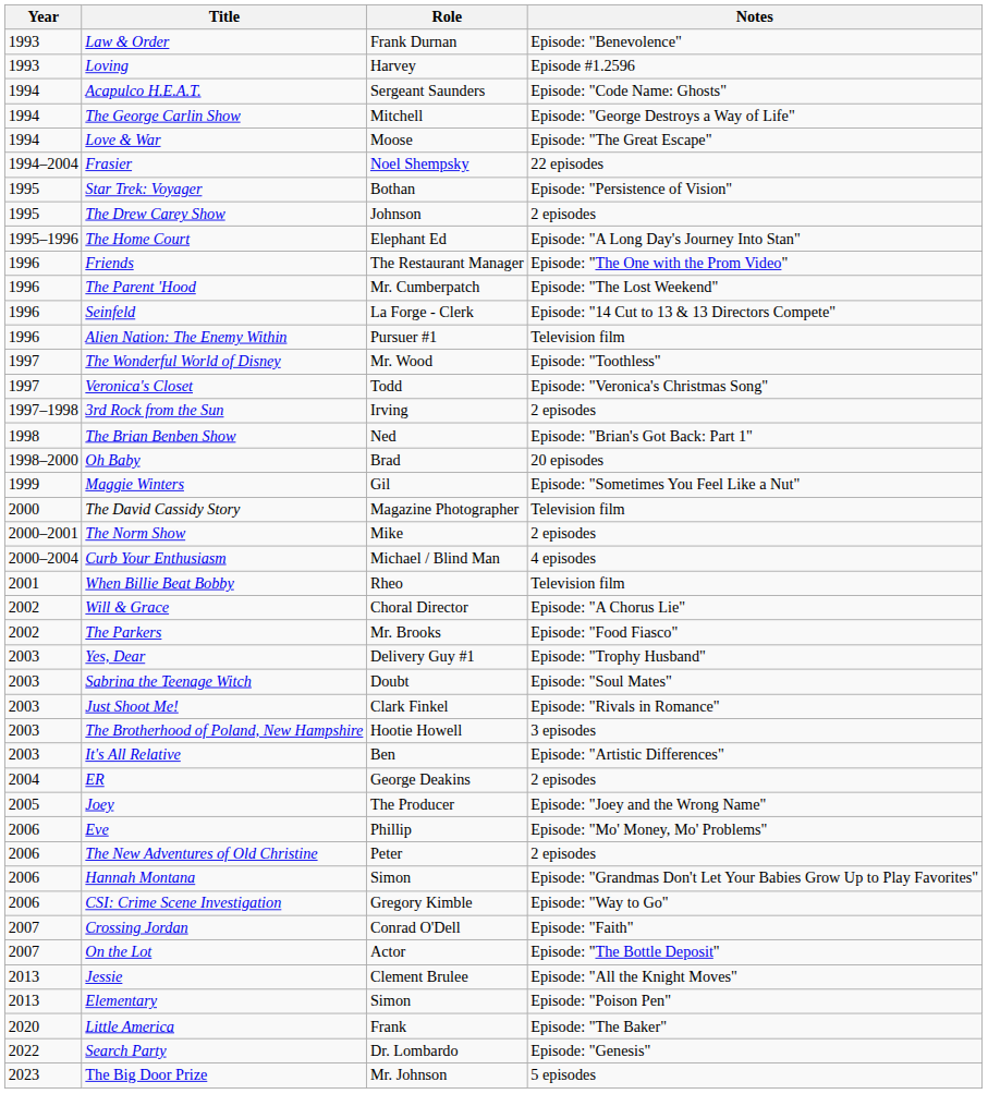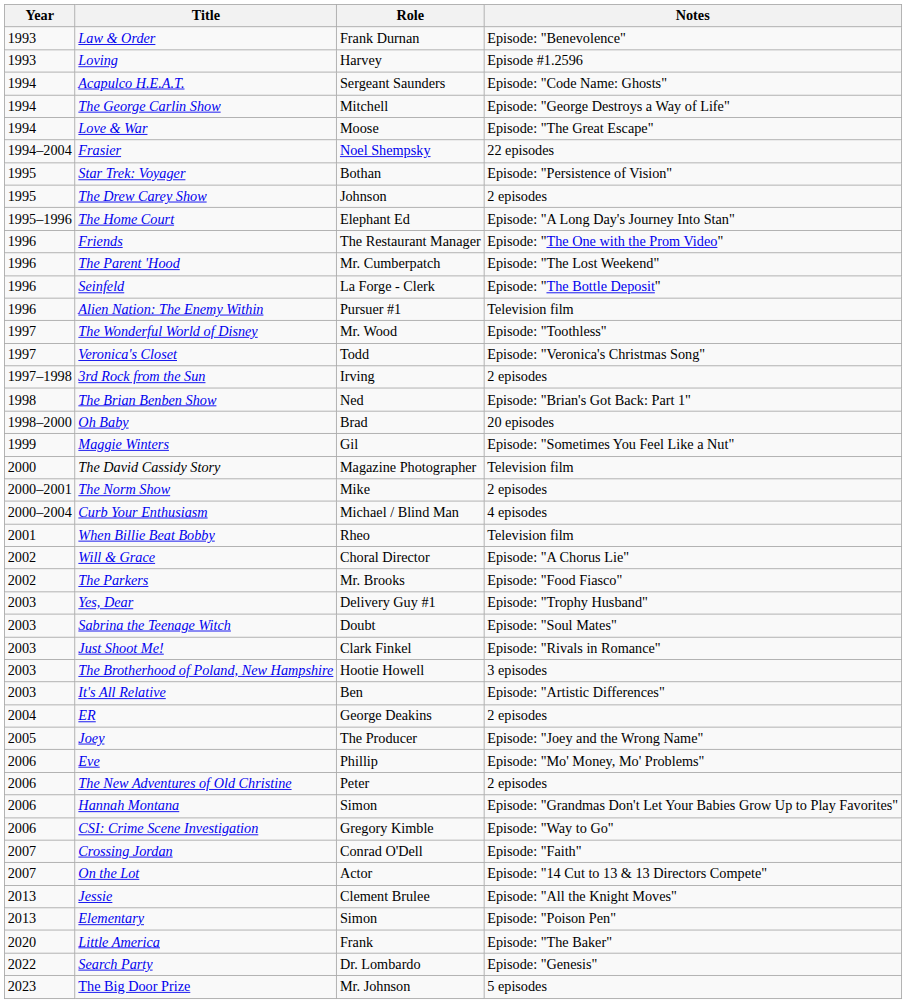Seinfeld | Notes: Episode: "14 Cut to 13 & 13 Directors Compete" -> Episode: "The Bottle Deposit"
On the Lot | Notes: Episode: "The Bottle Deposit" -> Episode: "14 Cut to 13 & 13 Directors Compete"
